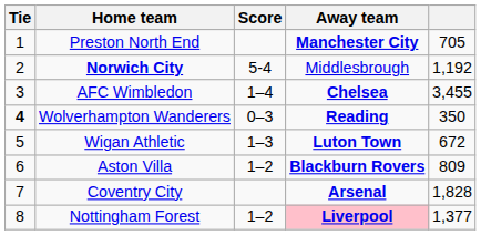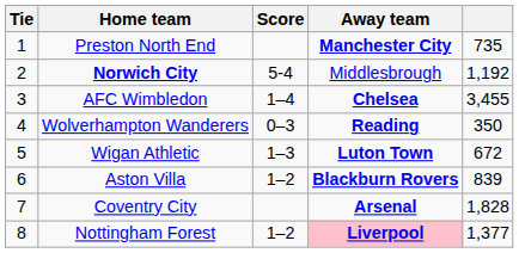Preston North End | column 5: 705 -> 735
Wolverhampton Wanderers | Tie: bold -> normal
Aston Villa | column 5: 809 -> 839
